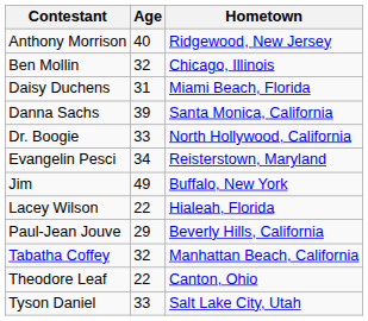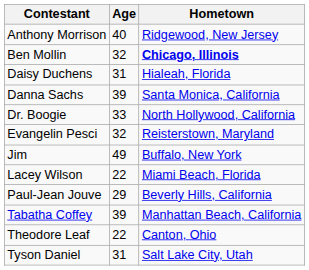Ben Mollin | Hometown: normal -> bold
Daisy Duchens | Hometown: Miami Beach, Florida -> Hialeah, Florida
Evangelin Pesci | Age: 34 -> 32
Lacey Wilson | Hometown: Hialeah, Florida -> Miami Beach, Florida
Tabatha Coffey | Age: 32 -> 39
Tyson Daniel | Age: 33 -> 31
